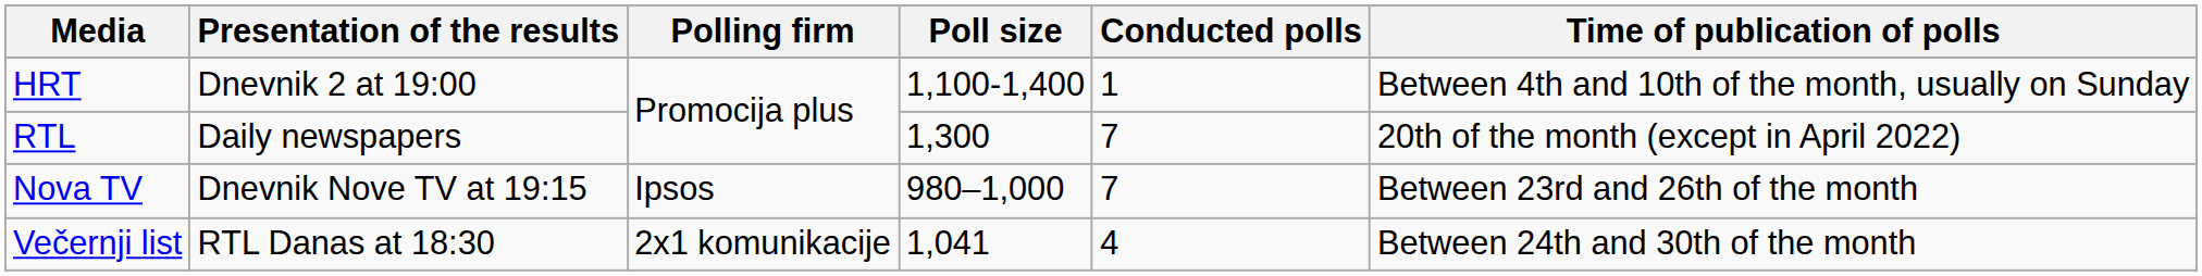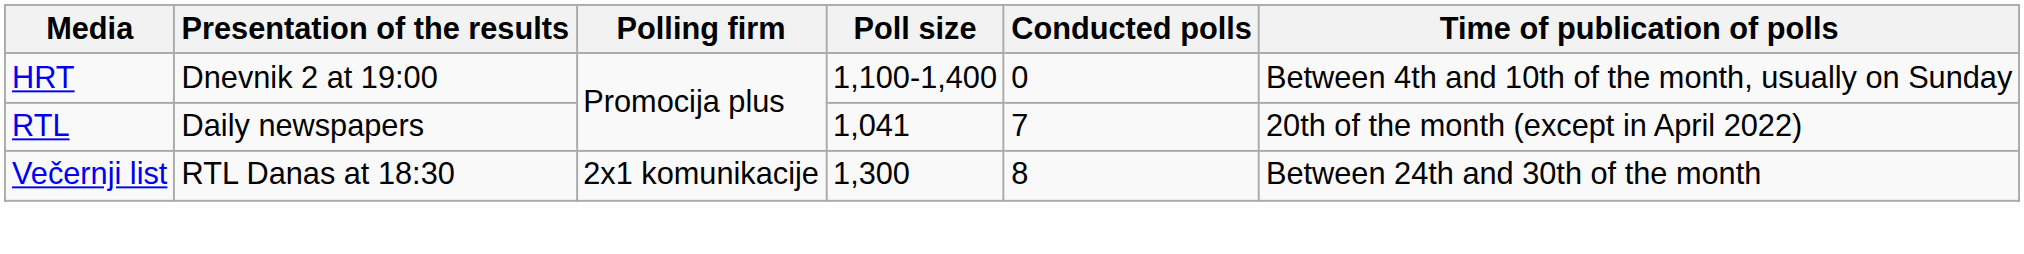HRT | Conducted polls: 1 -> 0
RTL | Poll size: 1,300 -> 1,041
- row: Nova TV | Dnevnik Nove TV at 19:15 | Ipsos | 980–1,000 | 7 | Between 23rd and 26th of the month
Večernji list | Poll size: 1,041 -> 1,300
Večernji list | Conducted polls: 4 -> 8
